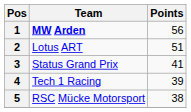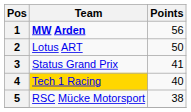2 | Points: 51 -> 50
4 | Team: no background -> gold background
4 | Points: 39 -> 40
